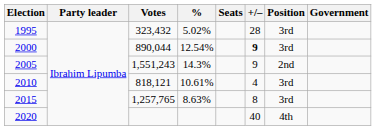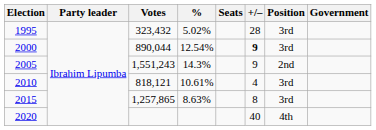2015 | Votes: 1,257,765 -> 1,257,865
